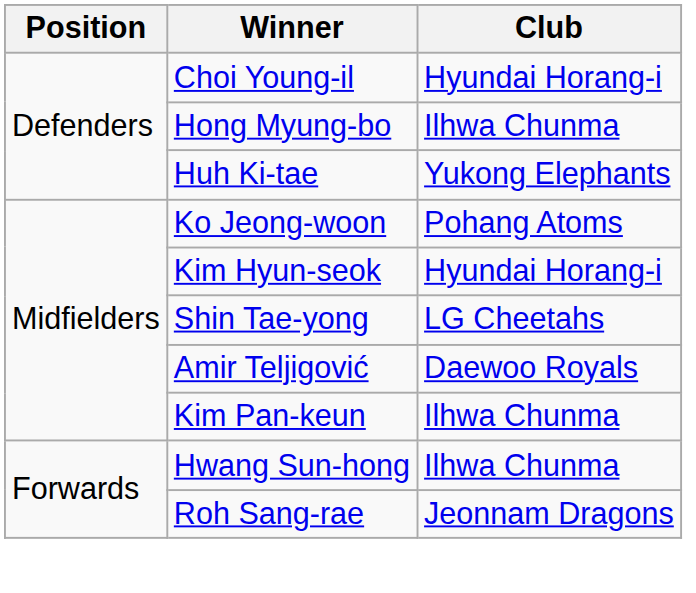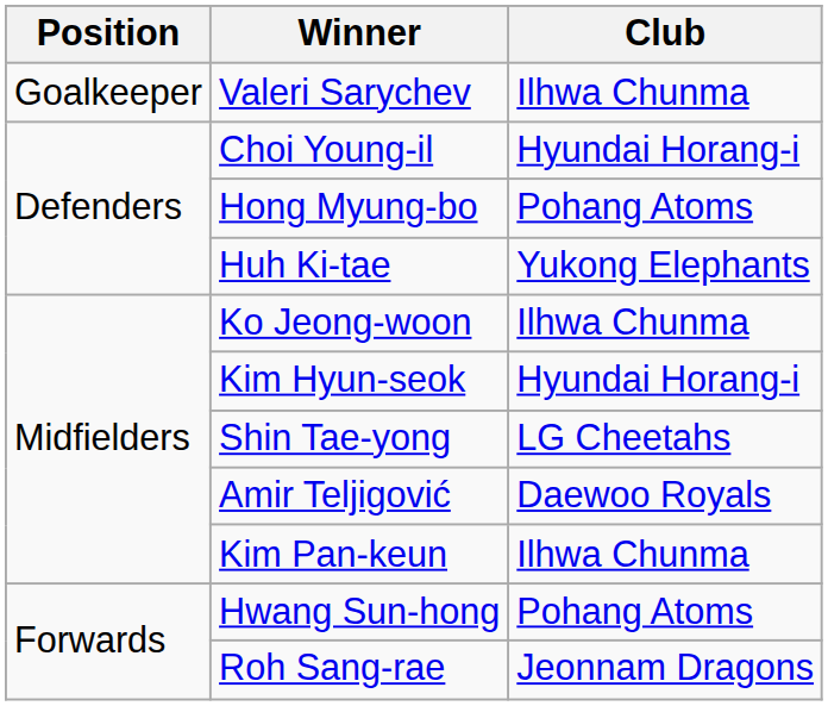+ row: Goalkeeper | Valeri Sarychev | Ilhwa Chunma
Hong Myung-bo | Club: Ilhwa Chunma -> Pohang Atoms
Ko Jeong-woon | Club: Pohang Atoms -> Ilhwa Chunma
Hwang Sun-hong | Club: Ilhwa Chunma -> Pohang Atoms
